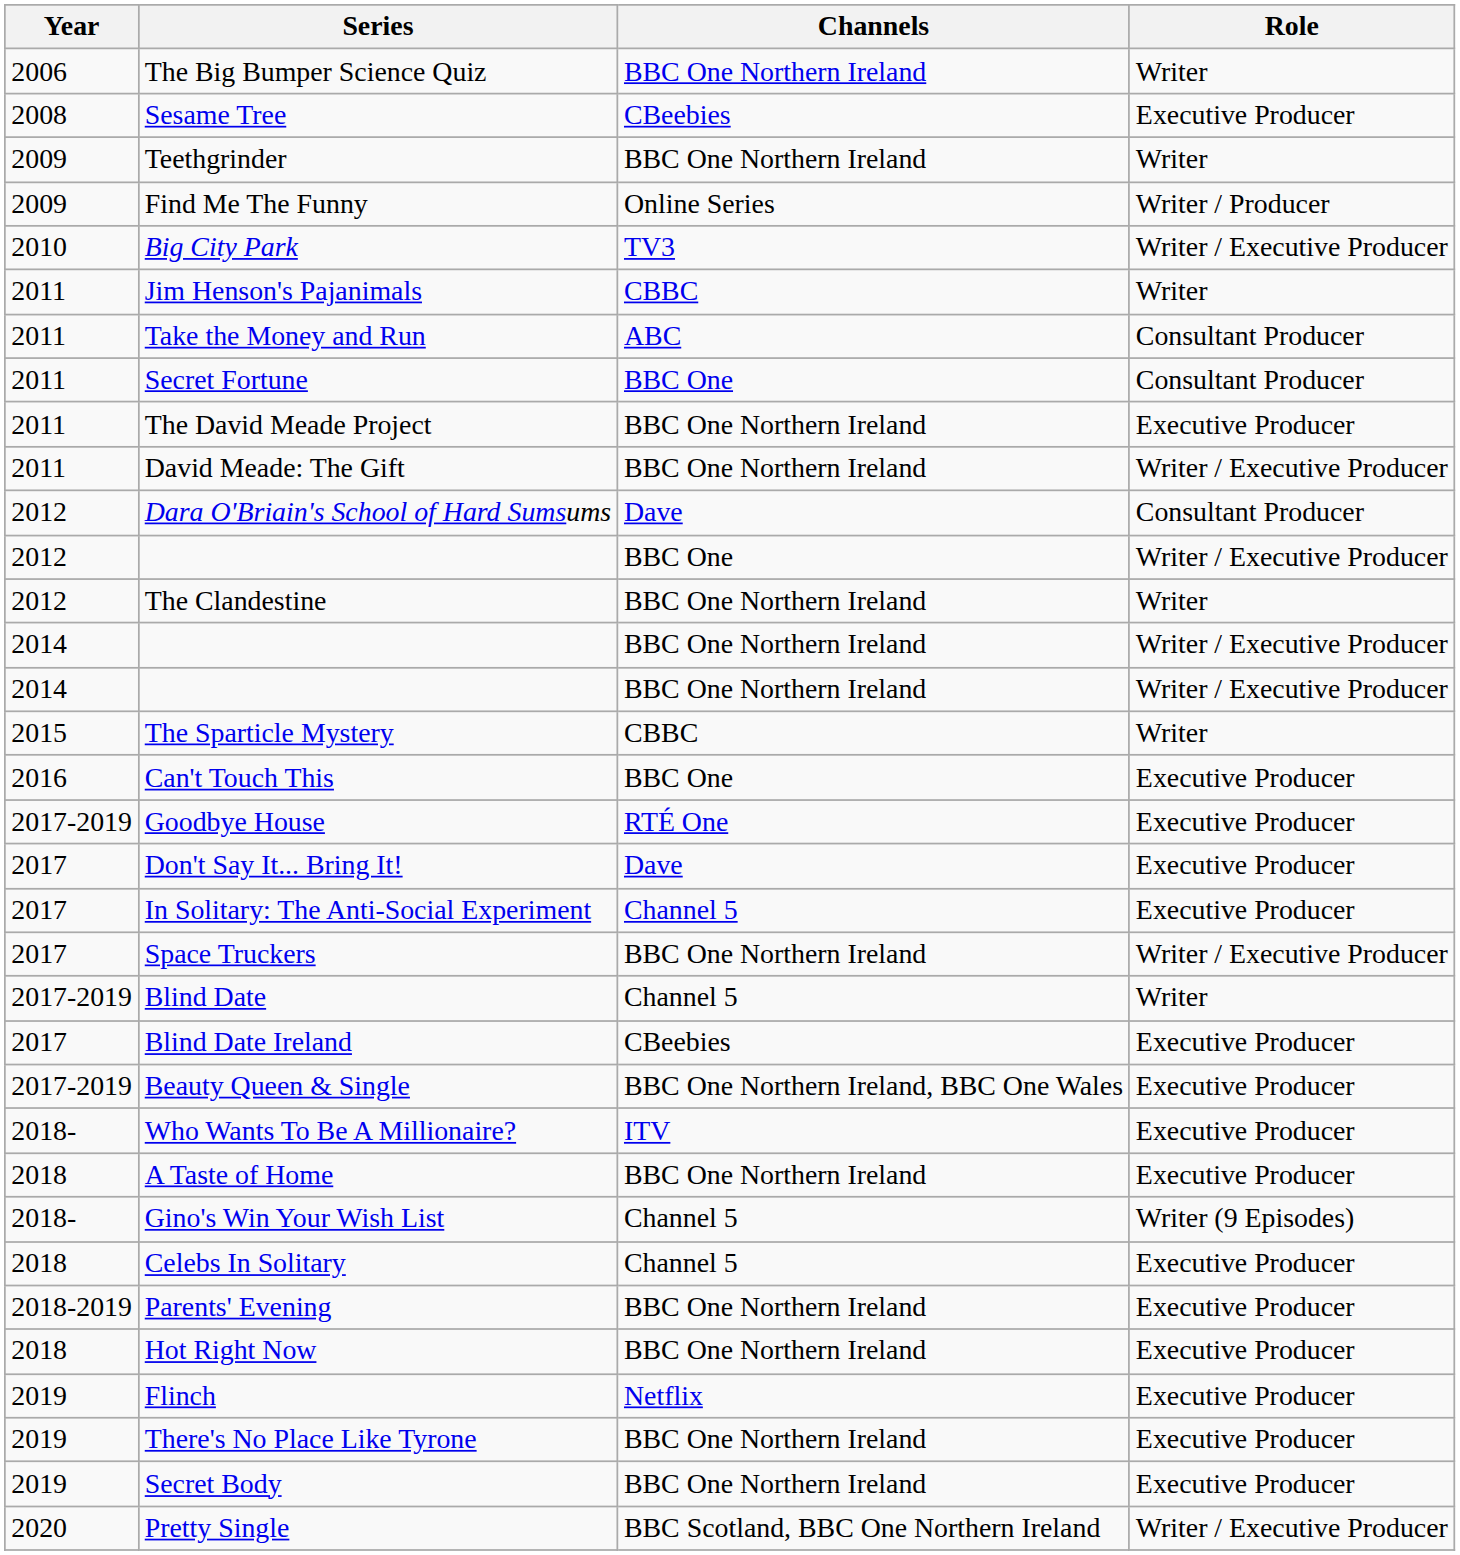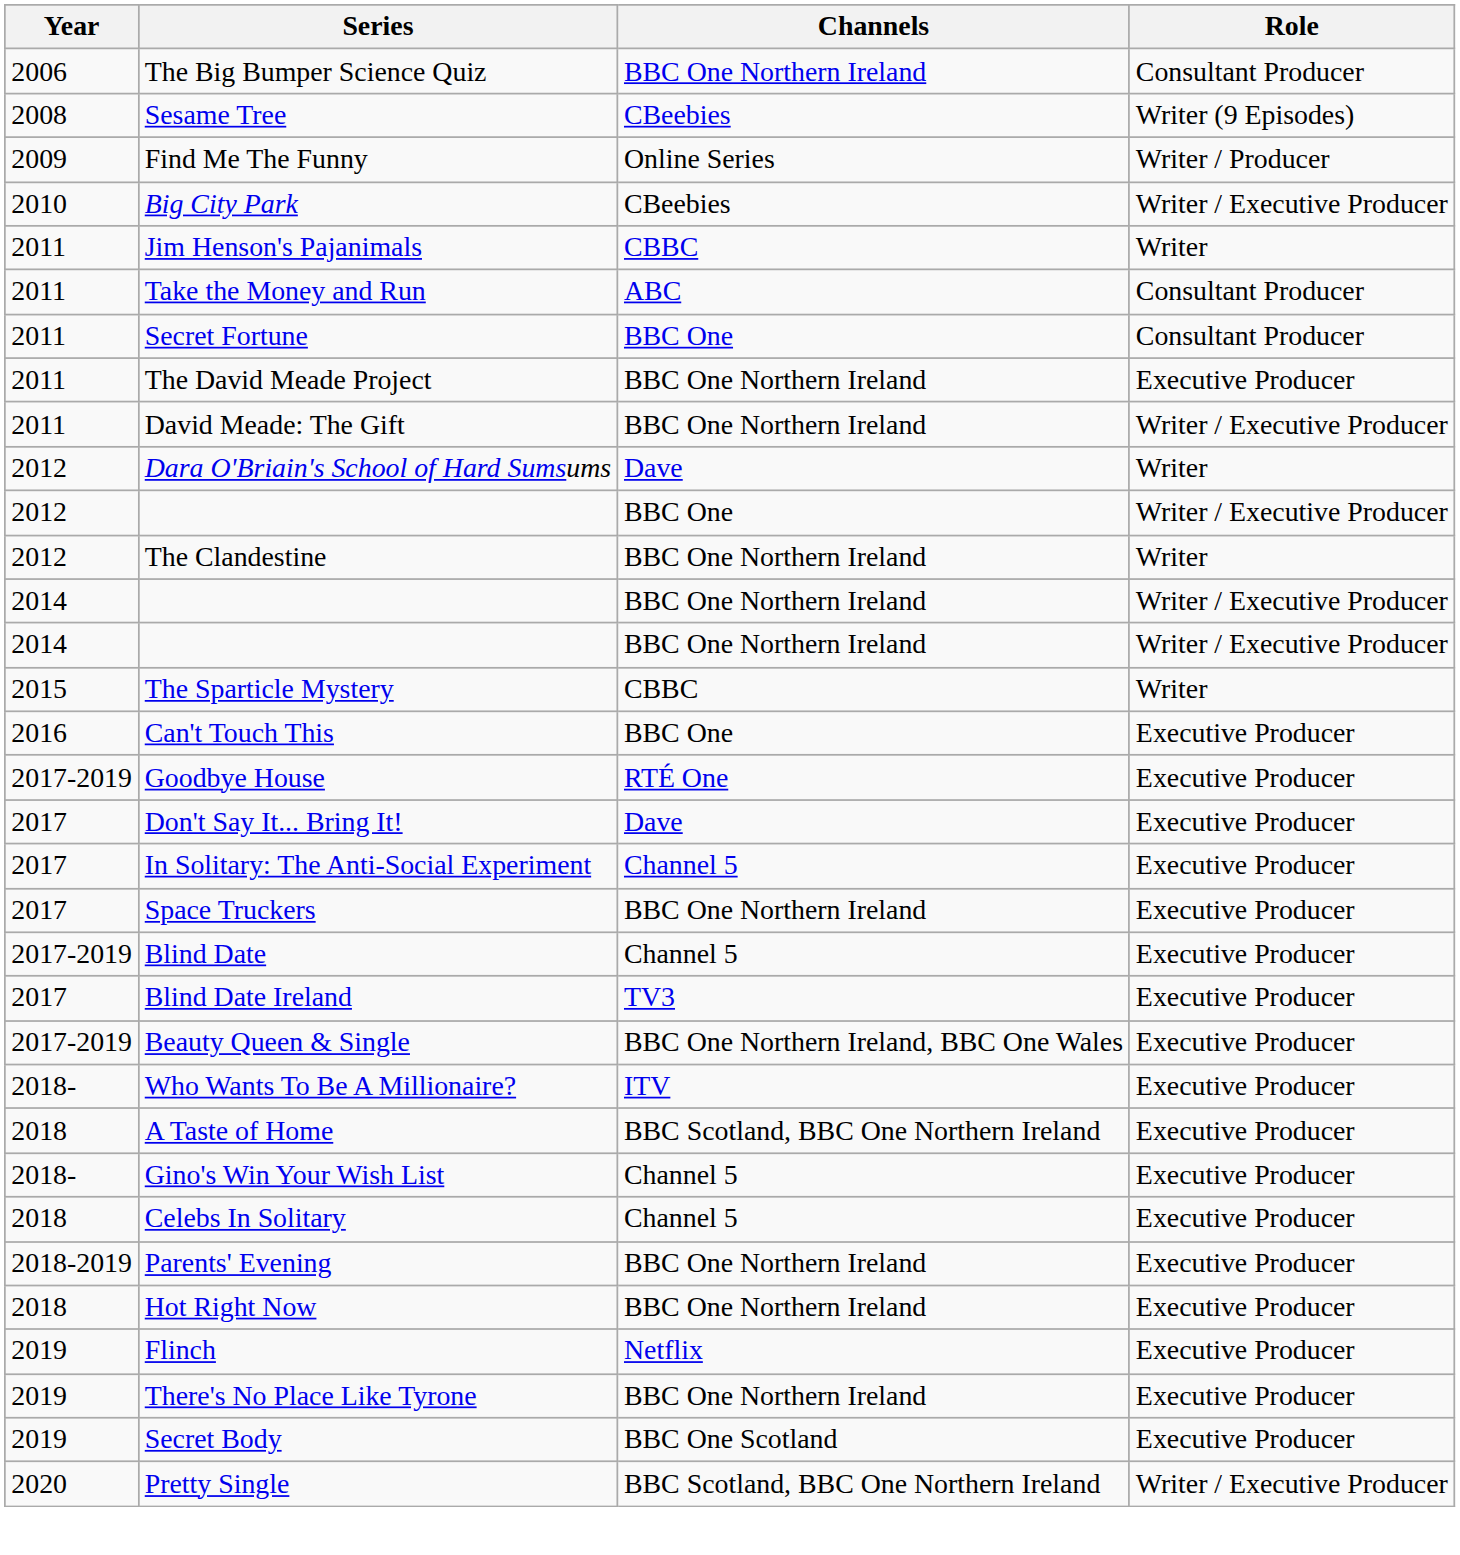The Big Bumper Science Quiz | Role: Writer -> Consultant Producer
Sesame Tree | Role: Executive Producer -> Writer (9 Episodes)
- row: 2009 | Teethgrinder | BBC One Northern Ireland | Writer
Big City Park | Channels: TV3 -> CBeebies
Dara O'Briain's School of Hard Sumsums | Role: Consultant Producer -> Writer
Space Truckers | Role: Writer / Executive Producer -> Executive Producer
Blind Date | Role: Writer -> Executive Producer
Blind Date Ireland | Channels: CBeebies -> TV3
A Taste of Home | Channels: BBC One Northern Ireland -> BBC Scotland, BBC One Northern Ireland
Gino's Win Your Wish List | Role: Writer (9 Episodes) -> Executive Producer
Secret Body | Channels: BBC One Northern Ireland -> BBC One Scotland
